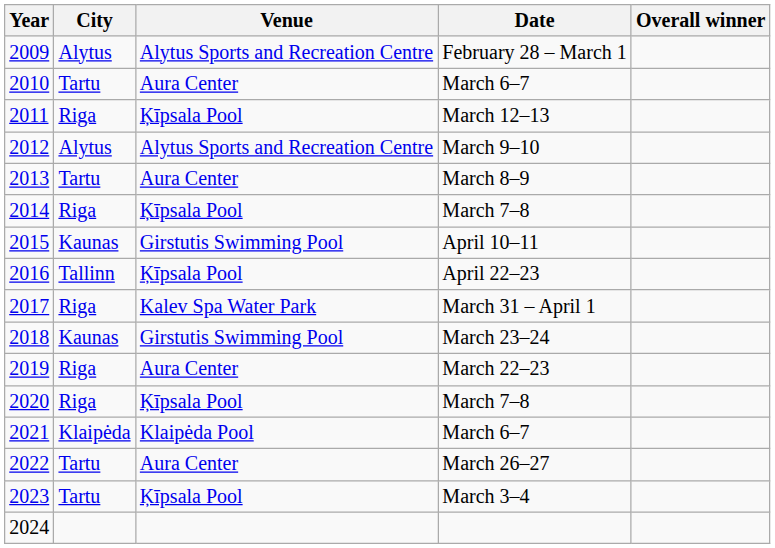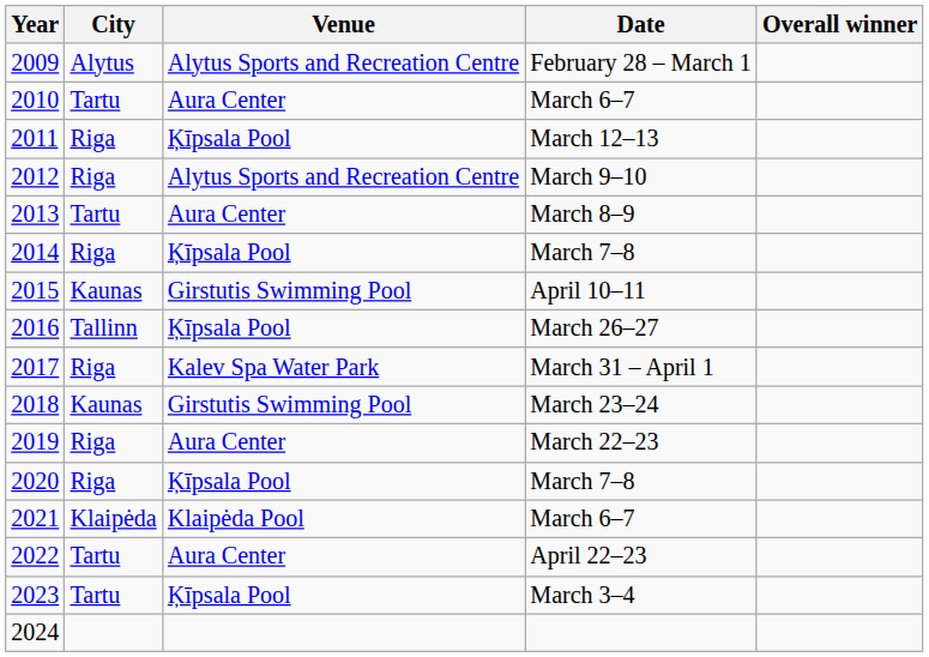2012 | City: Alytus -> Riga
2016 | Date: April 22–23 -> March 26–27
2022 | Date: March 26–27 -> April 22–23
